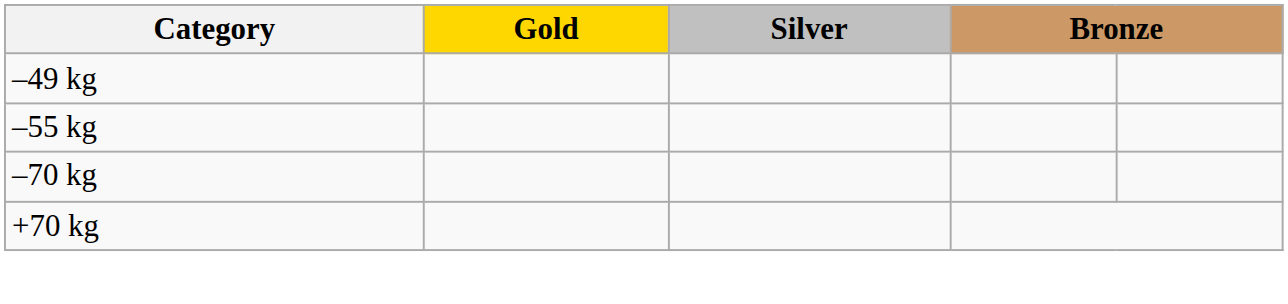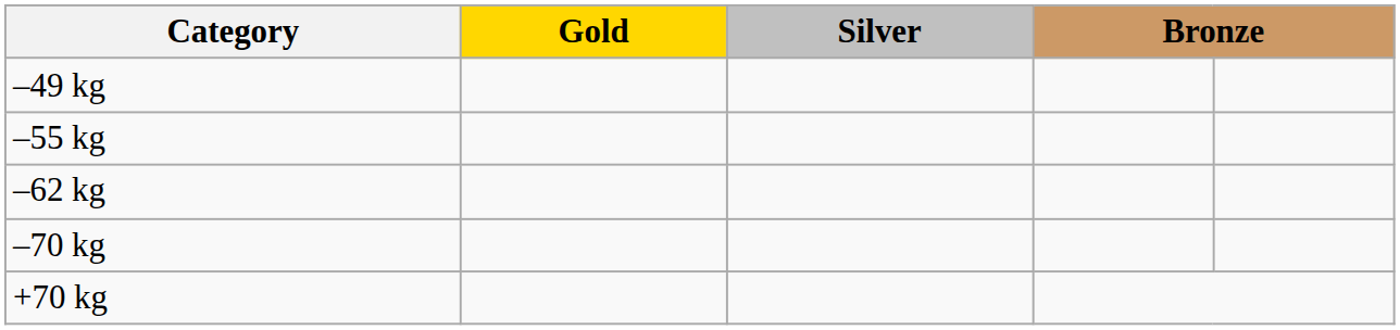+ row: –62 kg
